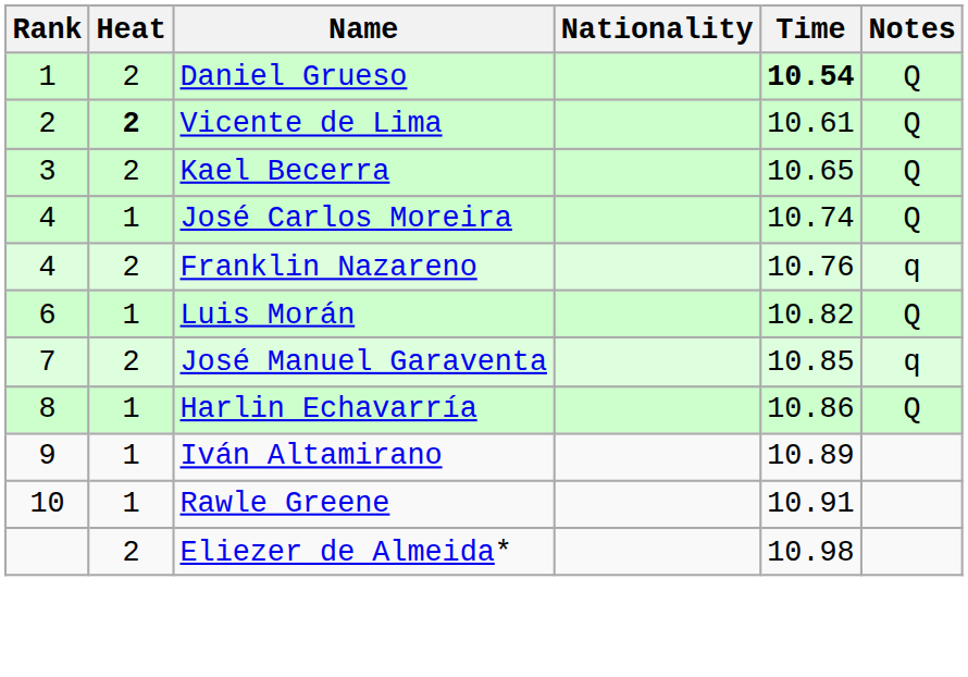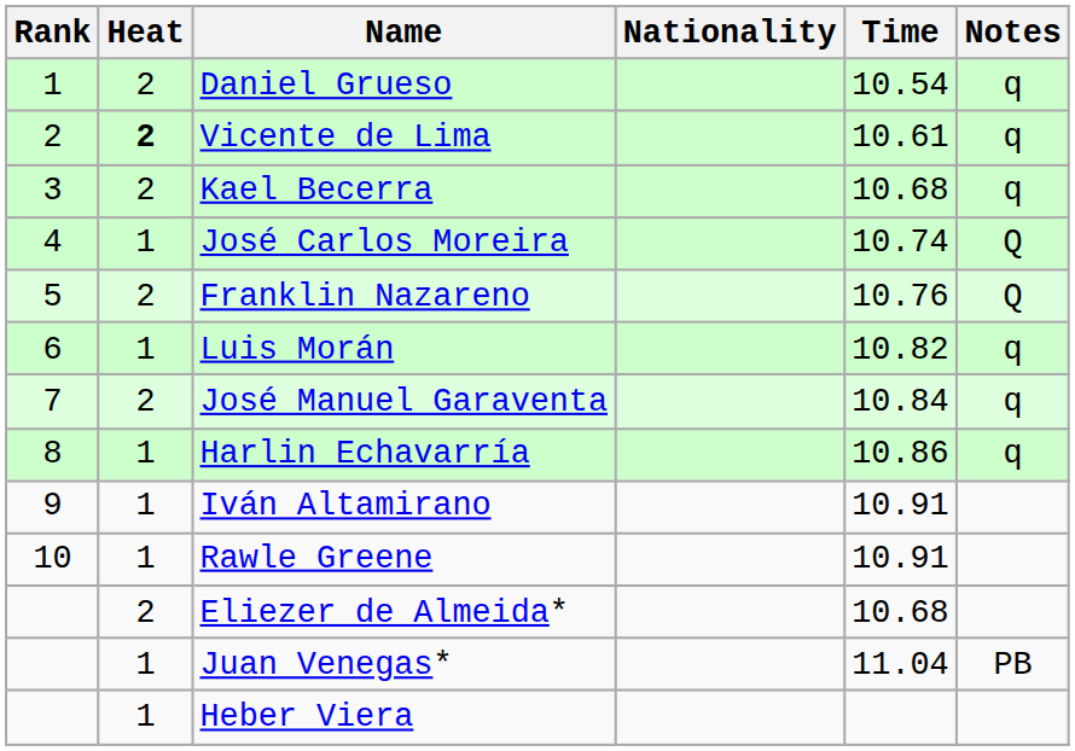Daniel Grueso | Time: bold -> normal
Daniel Grueso | Notes: Q -> q
Vicente de Lima | Notes: Q -> q
Kael Becerra | Time: 10.65 -> 10.68
Kael Becerra | Notes: Q -> q
Franklin Nazareno | Rank: 4 -> 5
Franklin Nazareno | Notes: q -> Q
Luis Morán | Notes: Q -> q
José Manuel Garaventa | Time: 10.85 -> 10.84
Harlin Echavarría | Notes: Q -> q
Iván Altamirano | Time: 10.89 -> 10.91
Eliezer de Almeida* | Time: 10.98 -> 10.68
+ row: 1 | Juan Venegas* | 11.04 | PB
+ row: 1 | Heber Viera
